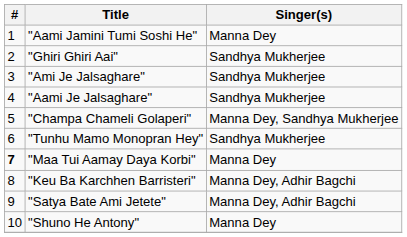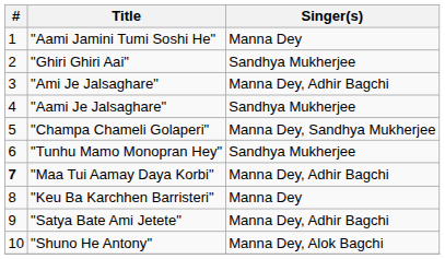"Ami Je Jalsaghare" | Singer(s): Sandhya Mukherjee -> Manna Dey, Adhir Bagchi
"Maa Tui Aamay Daya Korbi" | Singer(s): Manna Dey -> Manna Dey, Adhir Bagchi
"Keu Ba Karchhen Barristeri" | Singer(s): Manna Dey, Adhir Bagchi -> Manna Dey
"Shuno He Antony" | Singer(s): Manna Dey -> Manna Dey, Alok Bagchi
